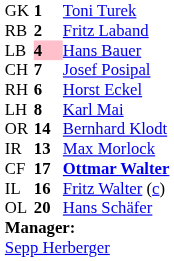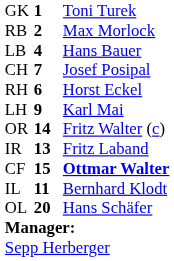RB | column 3: Fritz Laband -> Max Morlock
LB | column 2: pink background -> no background
LH | column 2: 8 -> 9
OR | column 3: Bernhard Klodt -> Fritz Walter (c)
IR | column 3: Max Morlock -> Fritz Laband
CF | column 2: 17 -> 15
IL | column 2: 16 -> 11
IL | column 3: Fritz Walter (c) -> Bernhard Klodt
